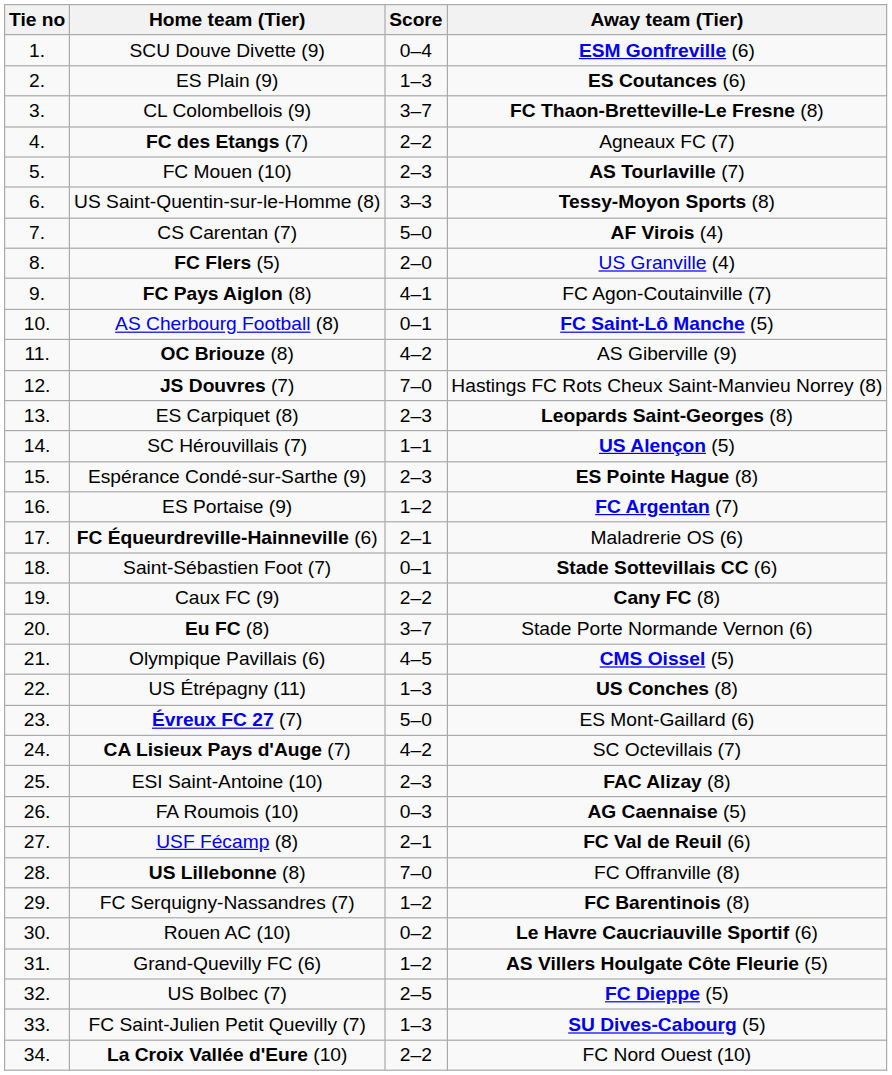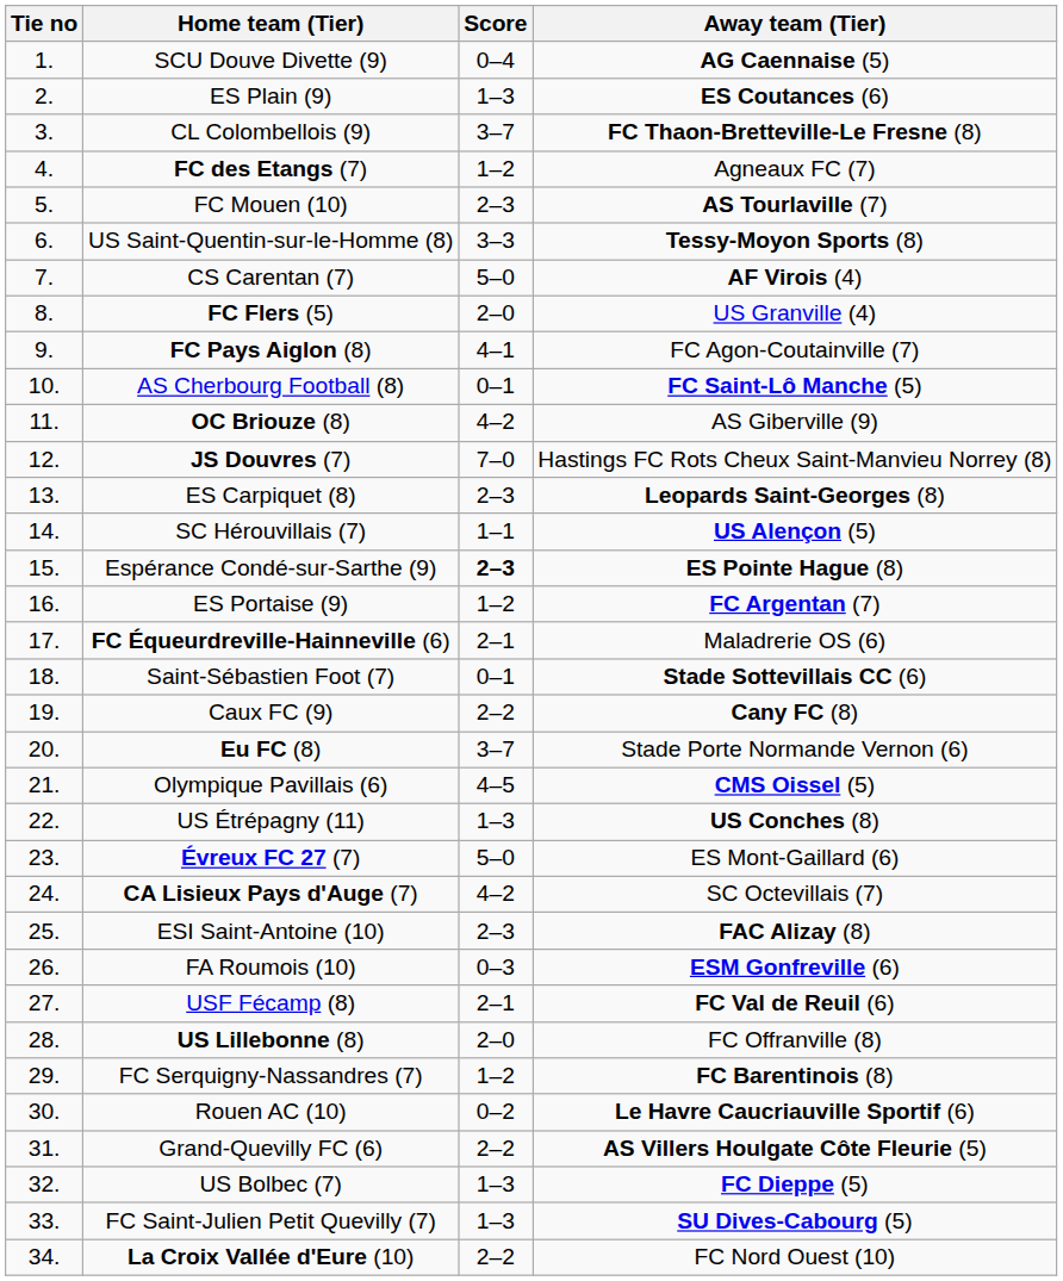SCU Douve Divette (9) | Away team (Tier): ESM Gonfreville (6) -> AG Caennaise (5)
FC des Etangs (7) | Score: 2–2 -> 1–2
Espérance Condé-sur-Sarthe (9) | Score: normal -> bold
FA Roumois (10) | Away team (Tier): AG Caennaise (5) -> ESM Gonfreville (6)
US Lillebonne (8) | Score: 7–0 -> 2–0
Grand-Quevilly FC (6) | Score: 1–2 -> 2–2
US Bolbec (7) | Score: 2–5 -> 1–3
